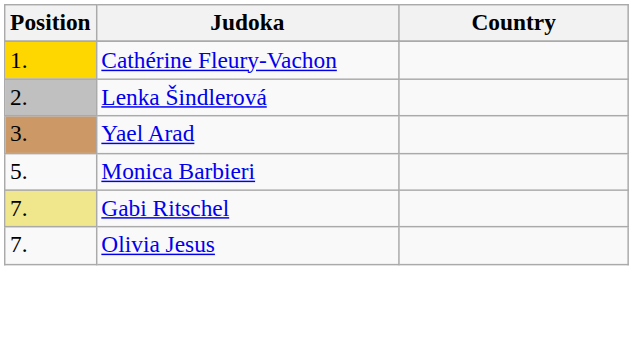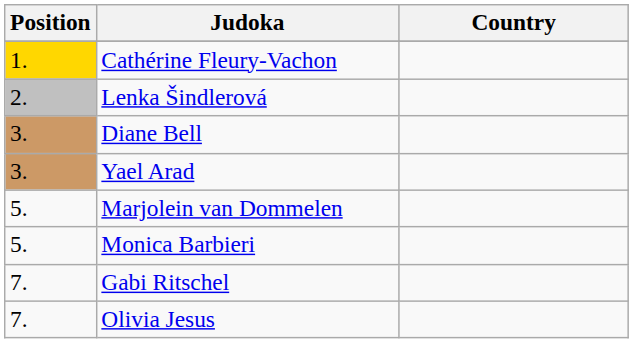+ row: 3. | Diane Bell
+ row: 5. | Marjolein van Dommelen
Gabi Ritschel | Position: khaki background -> no background
